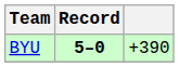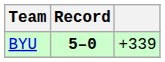BYU | column 3: +390 -> +339
